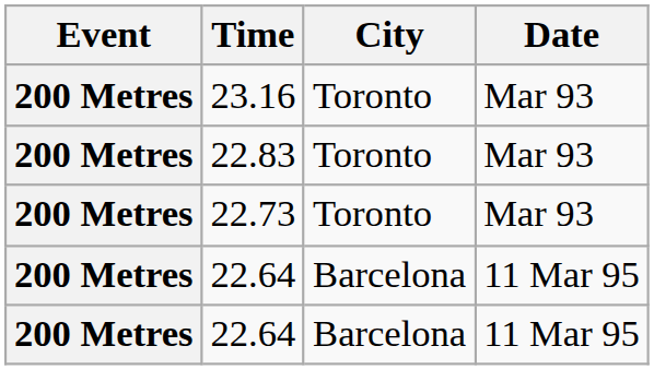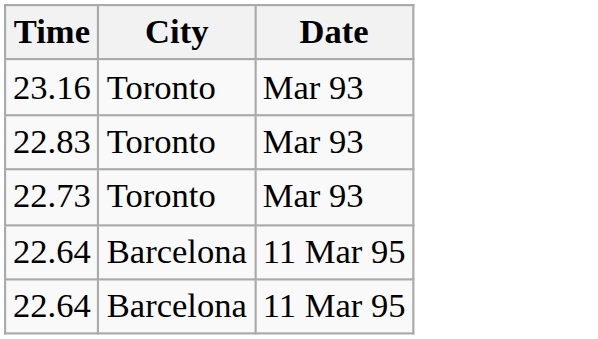- column: Event | 200 Metres | 200 Metres | 200 Metres | 200 Metres | 200 Metres
